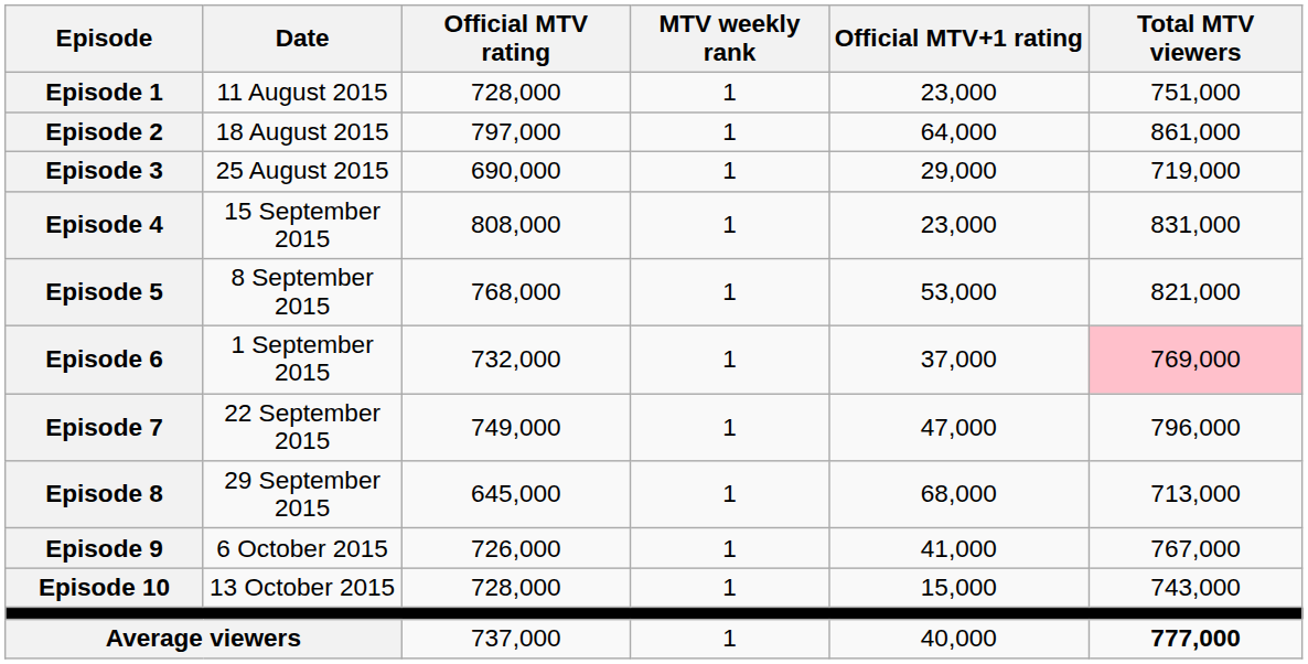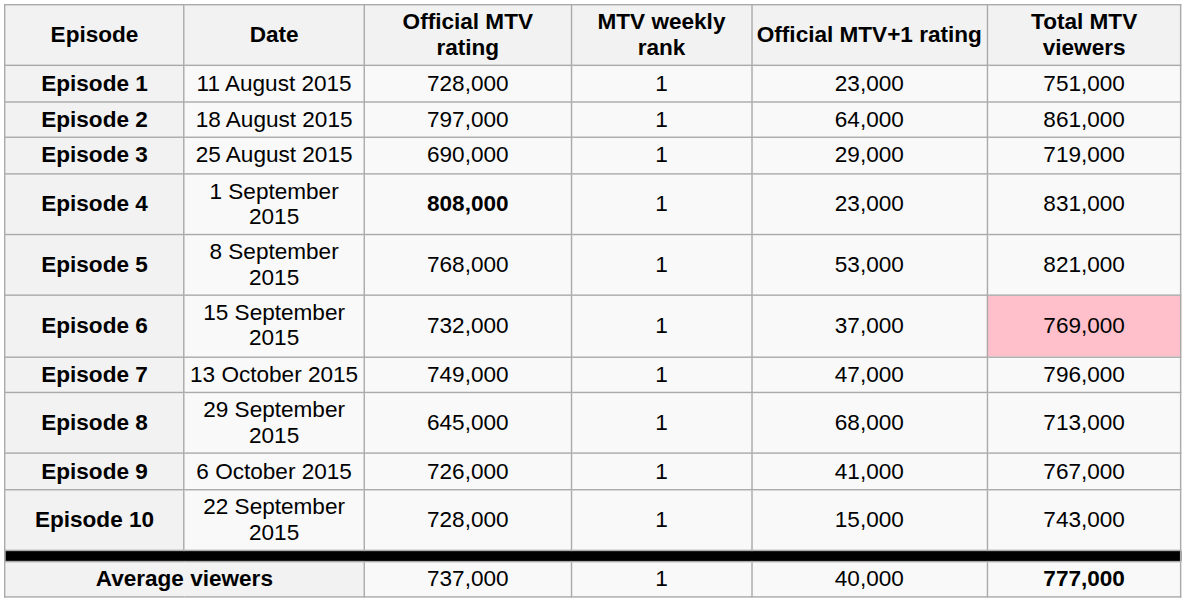Episode 4 | Date: 15 September 2015 -> 1 September 2015
Episode 4 | Official MTV rating: normal -> bold
Episode 6 | Date: 1 September 2015 -> 15 September 2015
Episode 7 | Date: 22 September 2015 -> 13 October 2015
Episode 10 | Date: 13 October 2015 -> 22 September 2015
